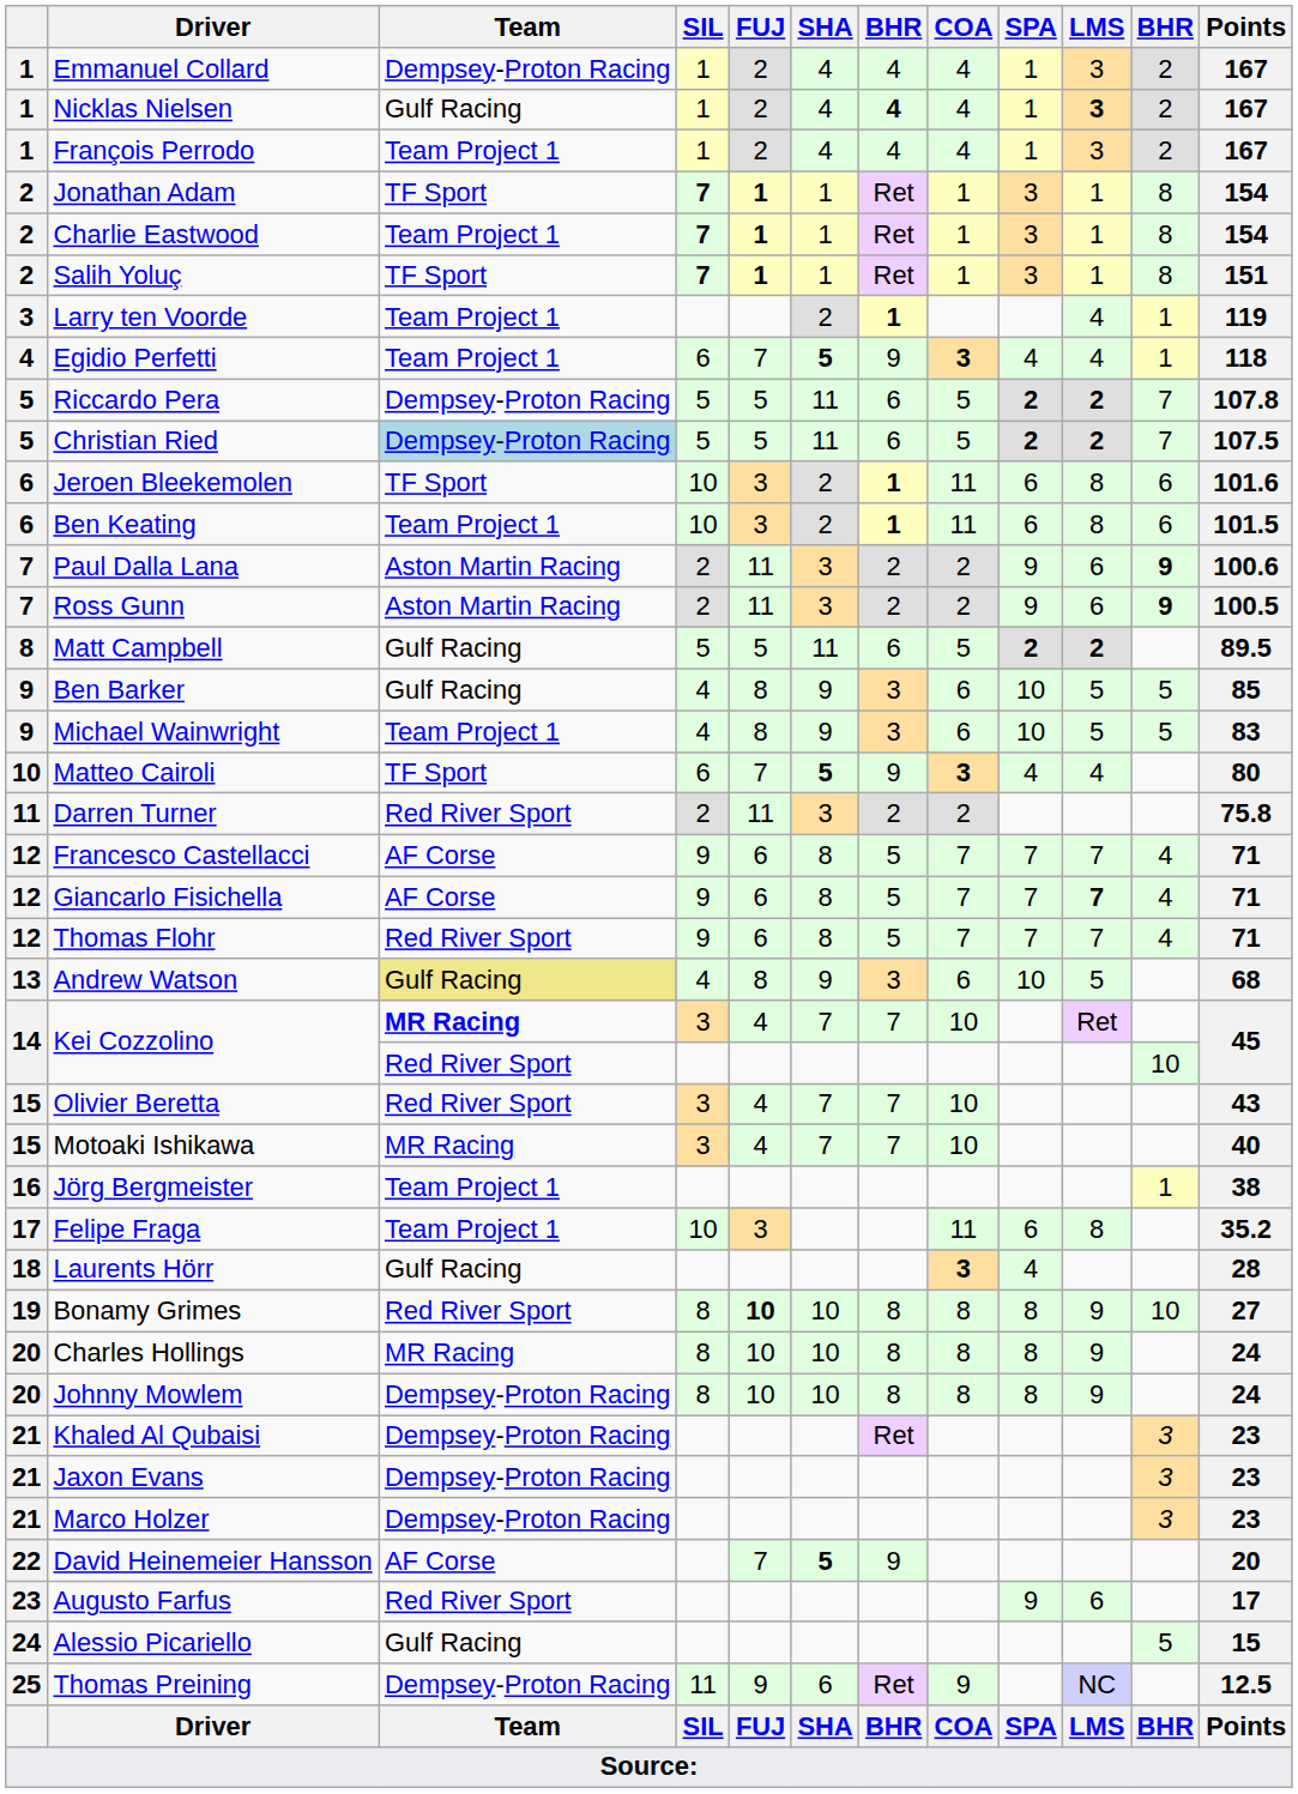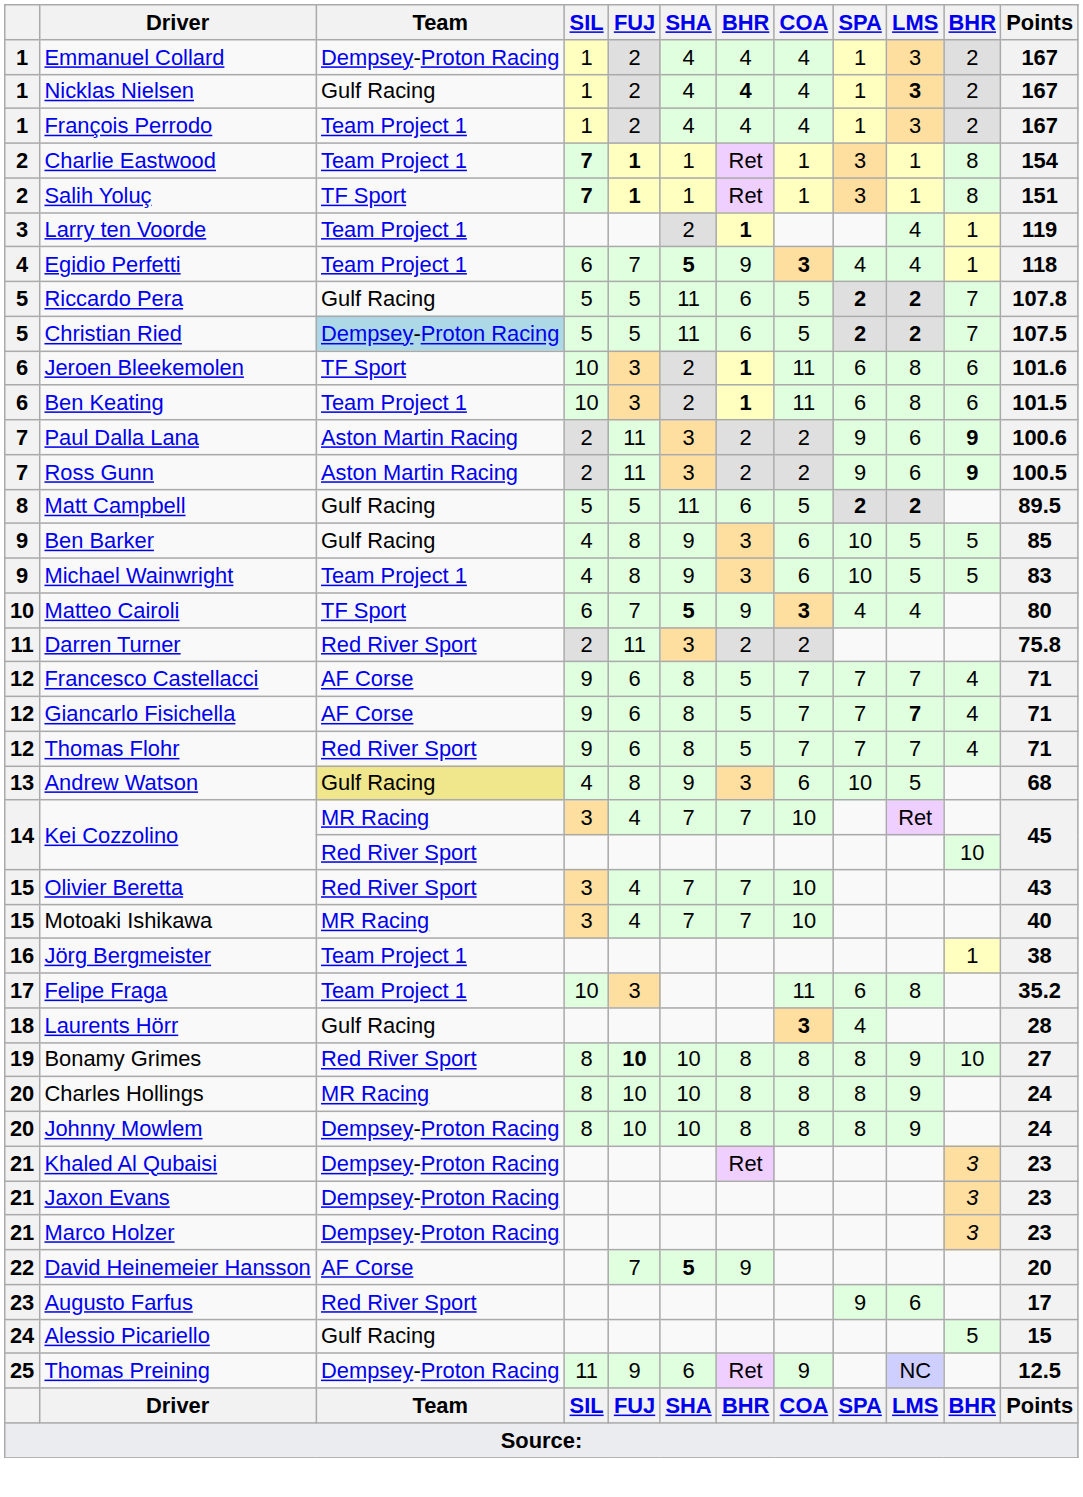- row: 2 | Jonathan Adam | TF Sport | 7 | 1 | 1 | Ret | 1 | 3 | 1 | 8 | 154
Riccardo Pera | Team: Dempsey-Proton Racing -> Gulf Racing
Kei Cozzolino / 3 | Team: bold -> normal
